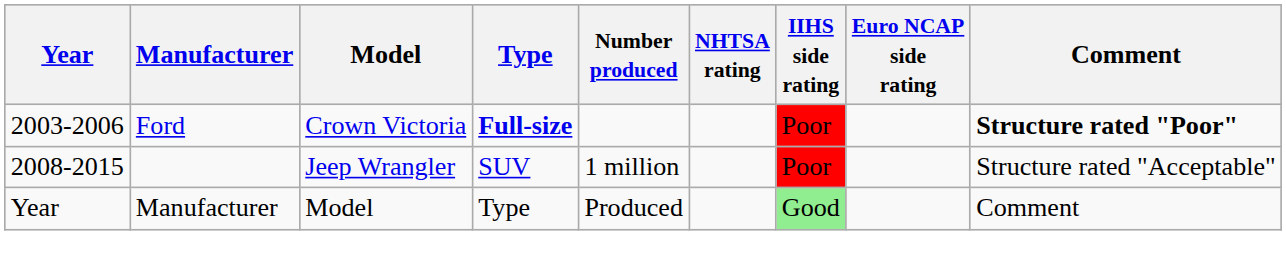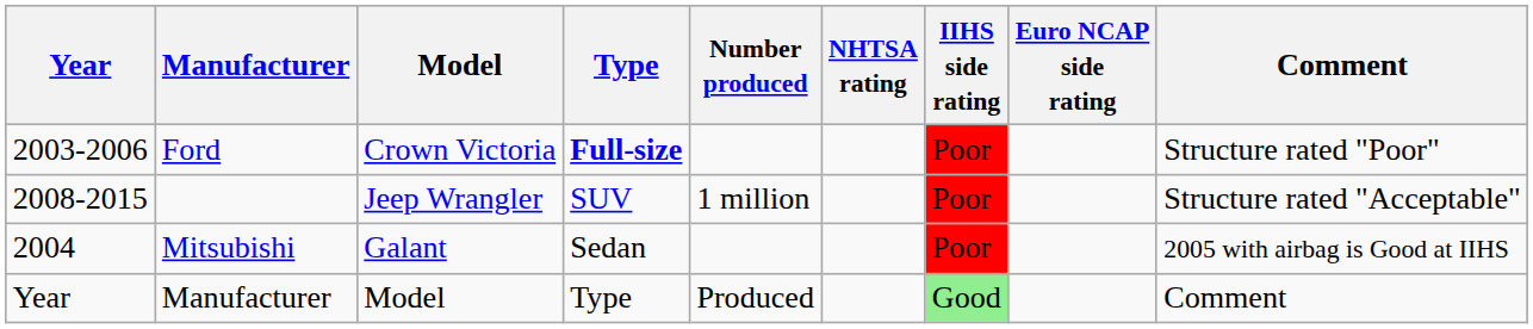Ford | Comment: bold -> normal
+ row: 2004 | Mitsubishi | Galant | Sedan | Poor | 2005 with airbag is Good at IIHS
